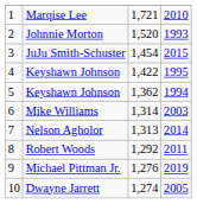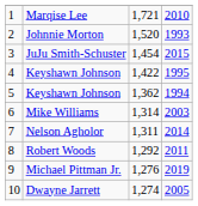Nelson Agholor | column 3: 1,313 -> 1,311
